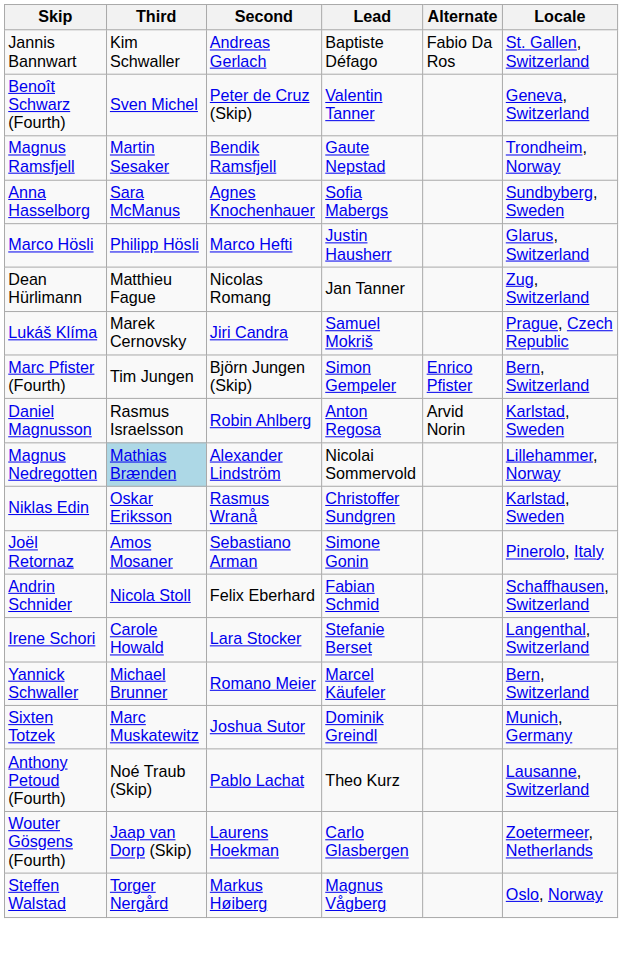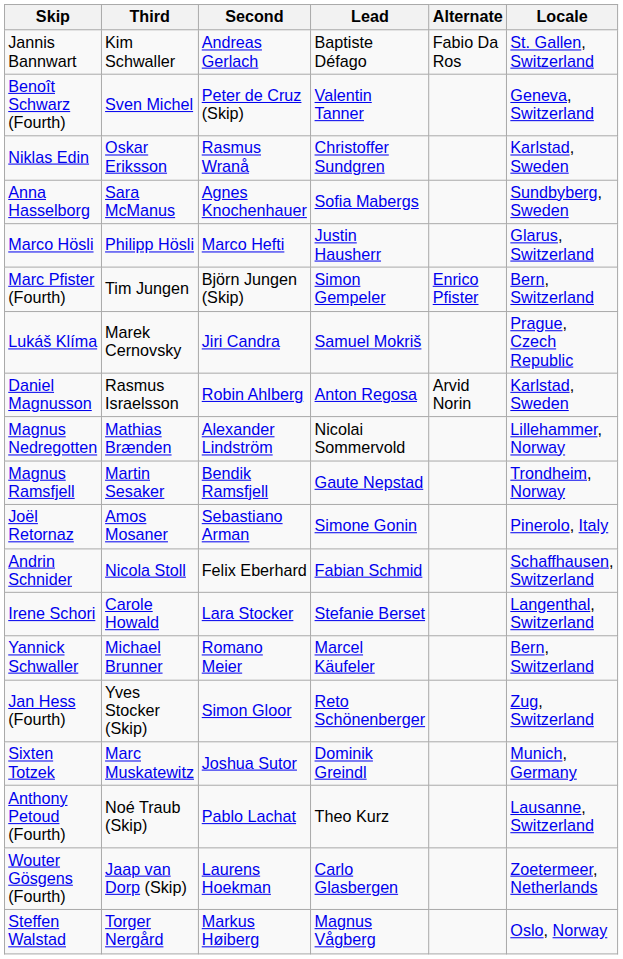rows swapped: Niklas Edin <-> Magnus Ramsfjell
- row: Dean Hürlimann | Matthieu Fague | Nicolas Romang | Jan Tanner | Zug, Switzerland
rows swapped: Marc Pfister (Fourth) <-> Lukáš Klíma
Magnus Nedregotten | Third: lightblue background -> no background
+ row: Jan Hess (Fourth) | Yves Stocker (Skip) | Simon Gloor | Reto Schönenberger | Zug, Switzerland
